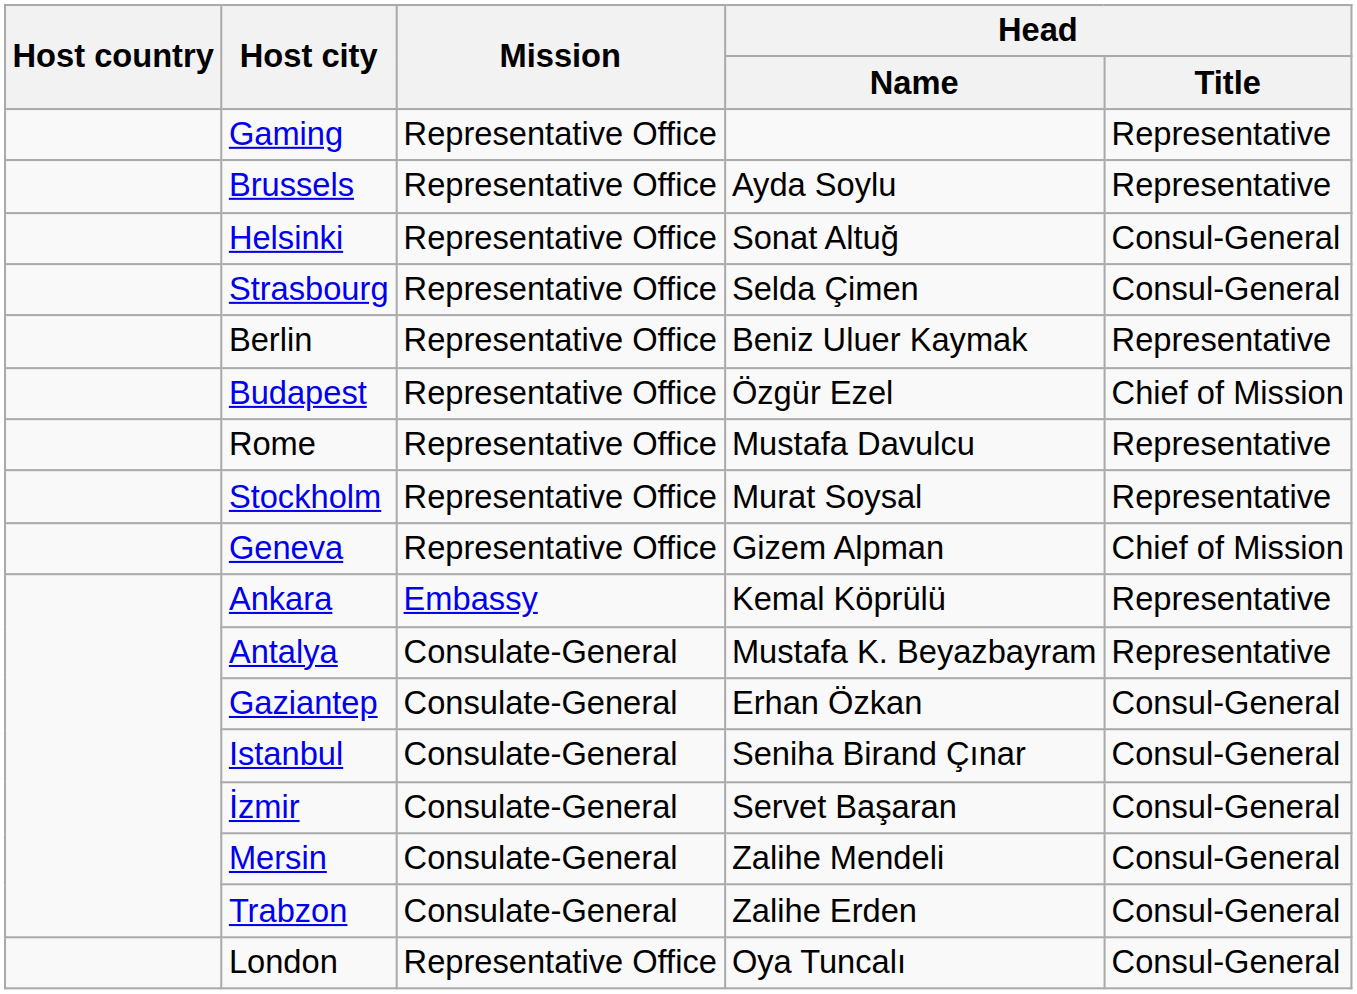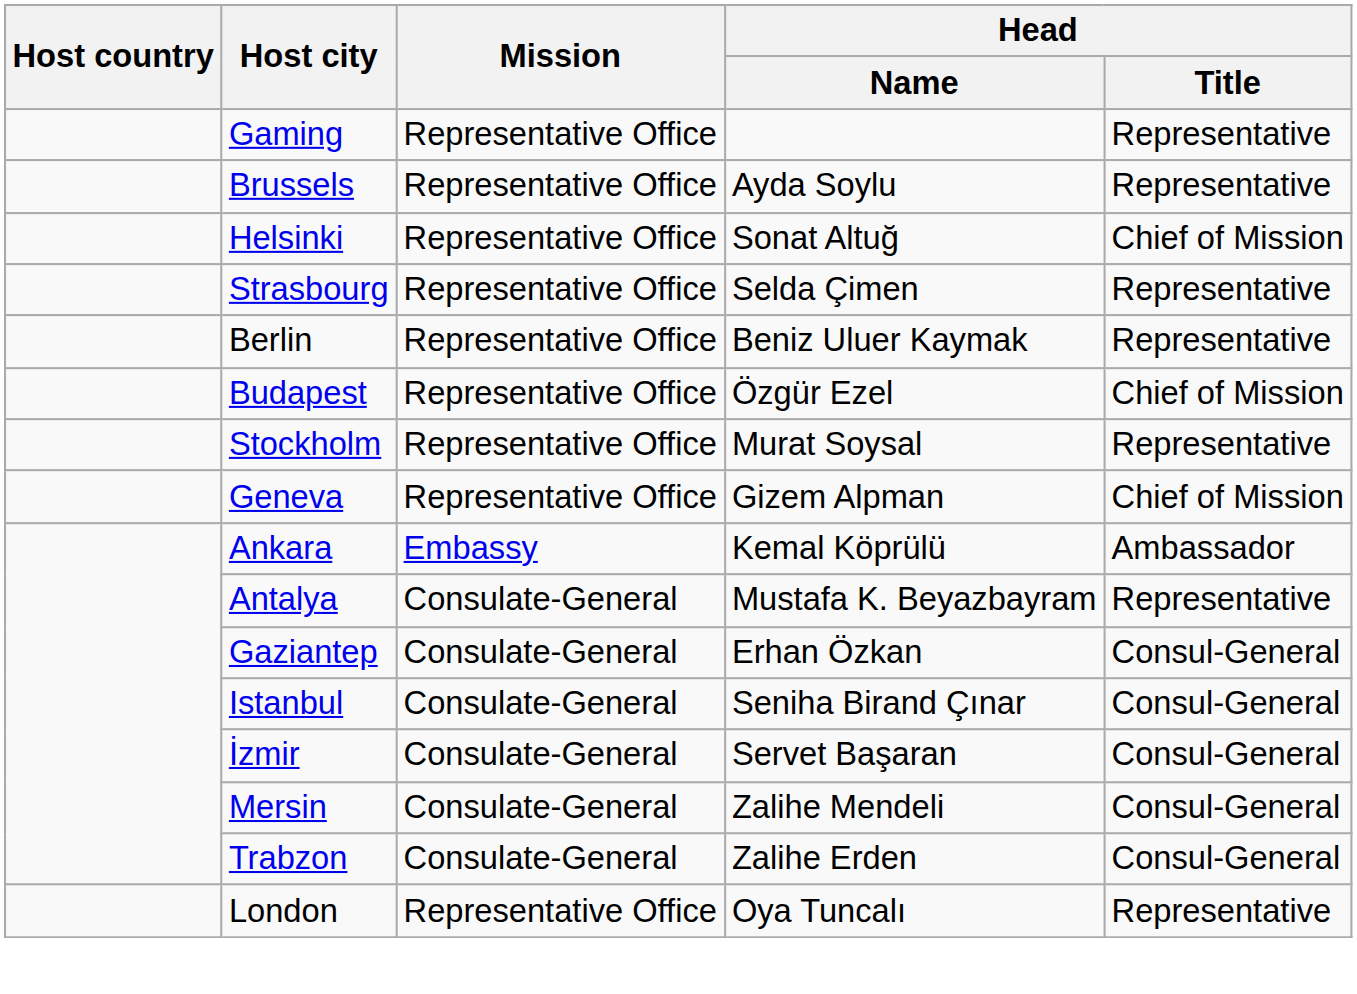Helsinki | Head / Title: Consul-General -> Chief of Mission
Strasbourg | Head / Title: Consul-General -> Representative
- row: Rome | Representative Office | Mustafa Davulcu | Representative
Ankara | Head / Title: Representative -> Ambassador
London | Head / Title: Consul-General -> Representative
